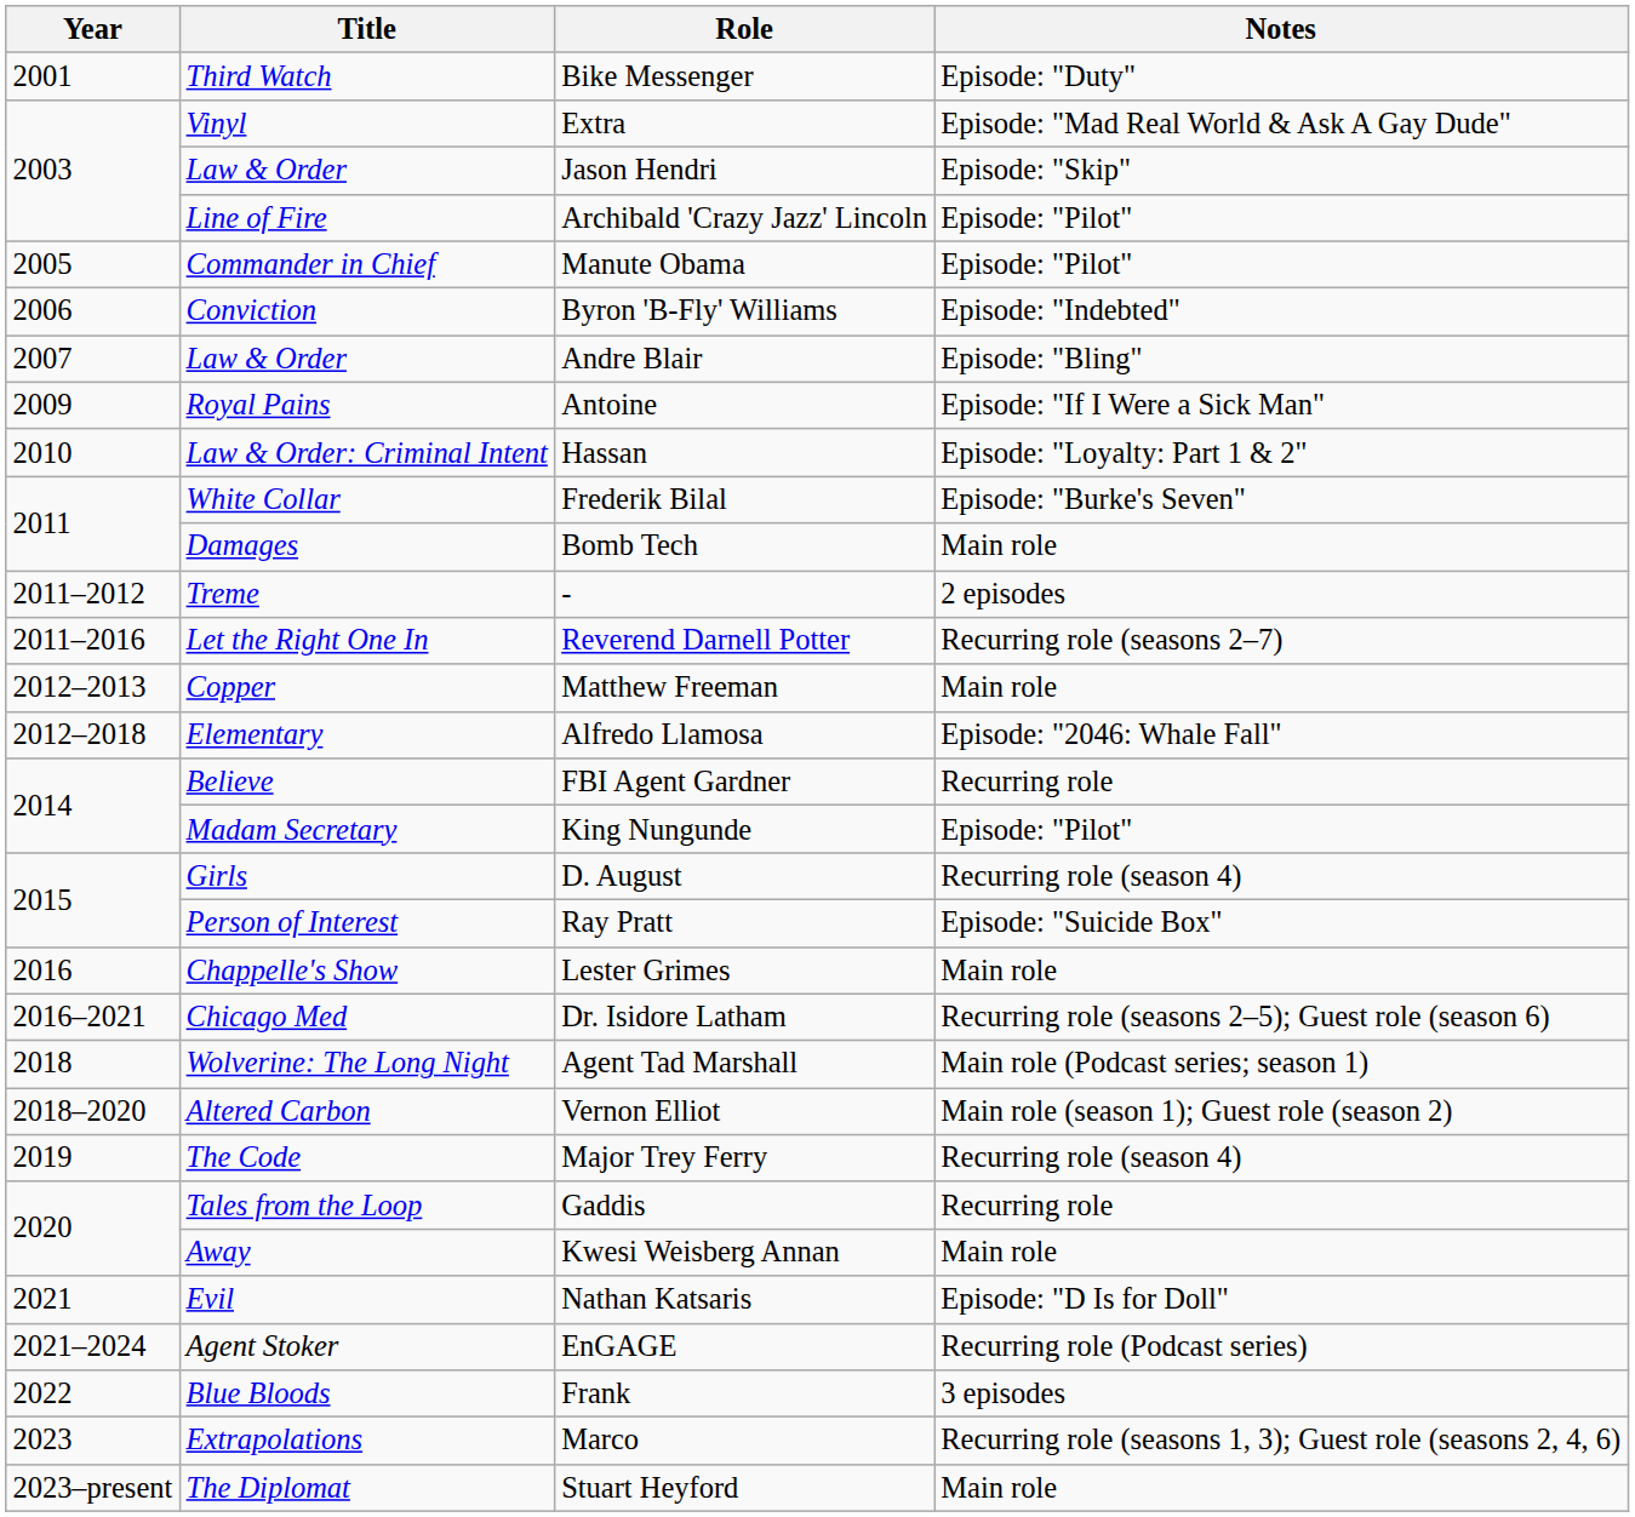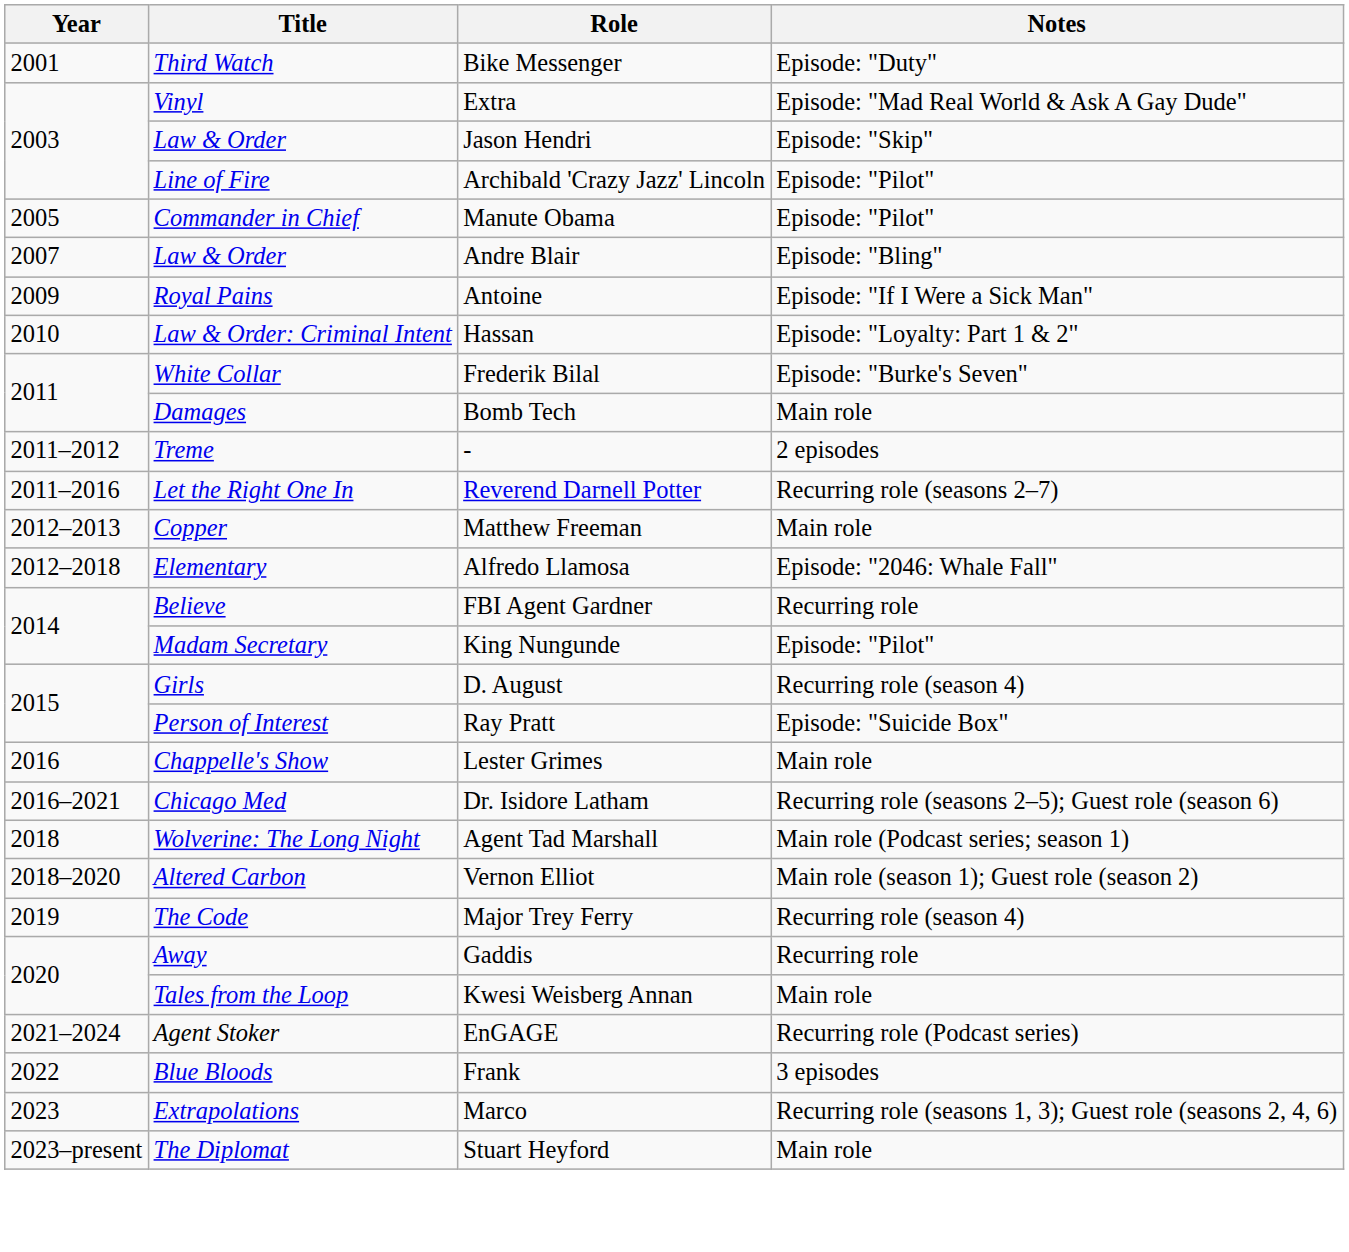- row: 2006 | Conviction | Byron 'B-Fly' Williams | Episode: "Indebted"
Gaddis | Title: Tales from the Loop -> Away
Kwesi Weisberg Annan | Title: Away -> Tales from the Loop
- row: 2021 | Evil | Nathan Katsaris | Episode: "D Is for Doll"
